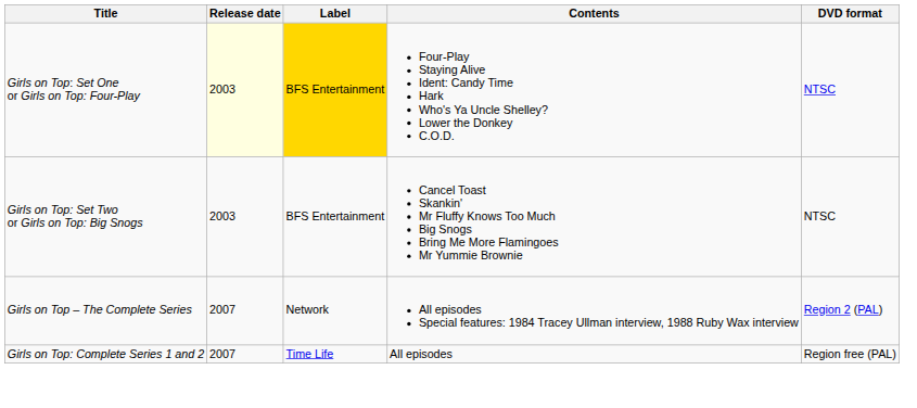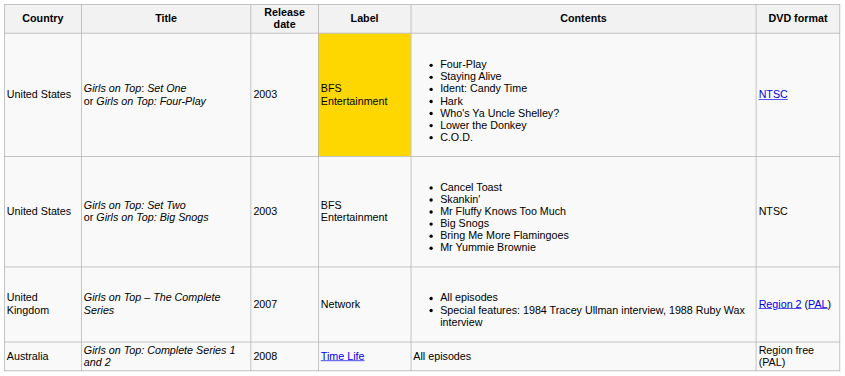+ column: Country | United States | United States | United Kingdom | Australia
Girls on Top: Set One or Girls on Top: Four-Play | Release date: lightyellow background -> no background
Girls on Top: Complete Series 1 and 2 | Release date: 2007 -> 2008
